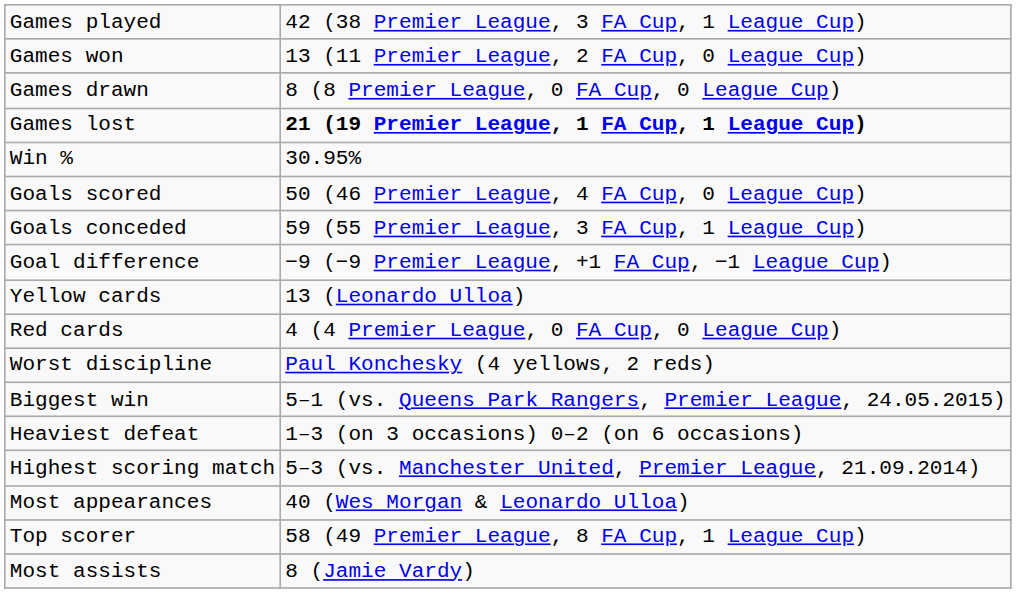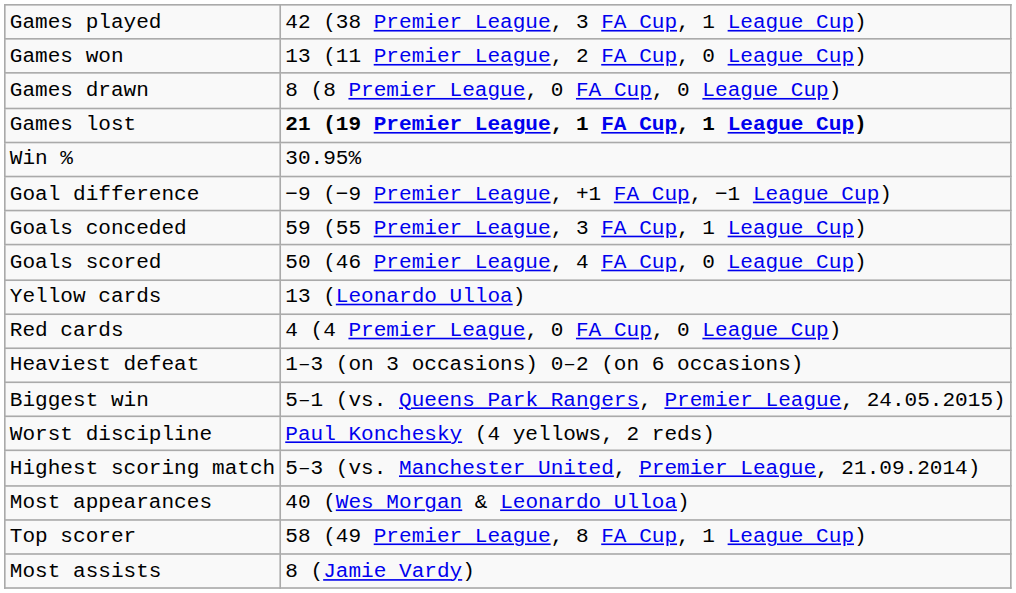rows swapped: Goals scored <-> Goal difference
rows swapped: Worst discipline <-> Heaviest defeat
